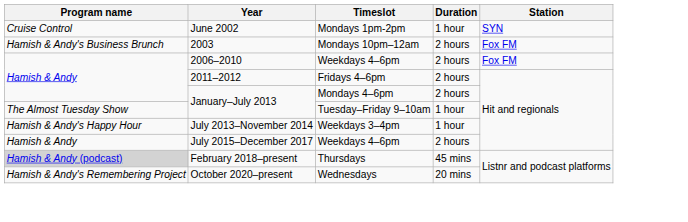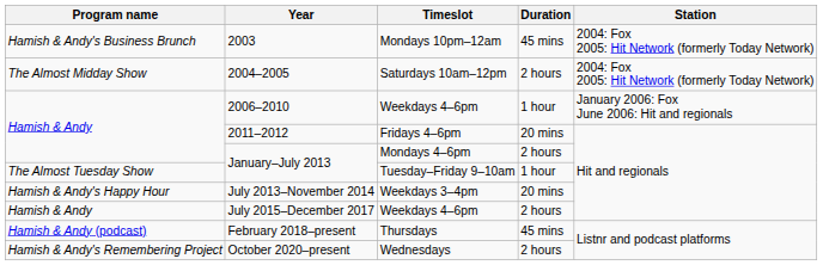- row: Cruise Control | June 2002 | Mondays 1pm-2pm | 1 hour | SYN
2003 | Duration: 2 hours -> 45 mins
2003 | Station: Fox FM -> 2004: Fox 2005: Hit Network (formerly Today Network)
+ row: The Almost Midday Show | 2004–2005 | Saturdays 10am–12pm | 2 hours | 2004: Fox 2005: Hit Network (formerly Today Network)
2006–2010 | Duration: 2 hours -> 1 hour
2006–2010 | Station: Fox FM -> January 2006: Fox June 2006: Hit and regionals
2011–2012 | Duration: 2 hours -> 20 mins
July 2013–November 2014 | Duration: 1 hour -> 20 mins
February 2018–present | Program name: lightgrey background -> no background
October 2020–present | Duration: 20 mins -> 2 hours
